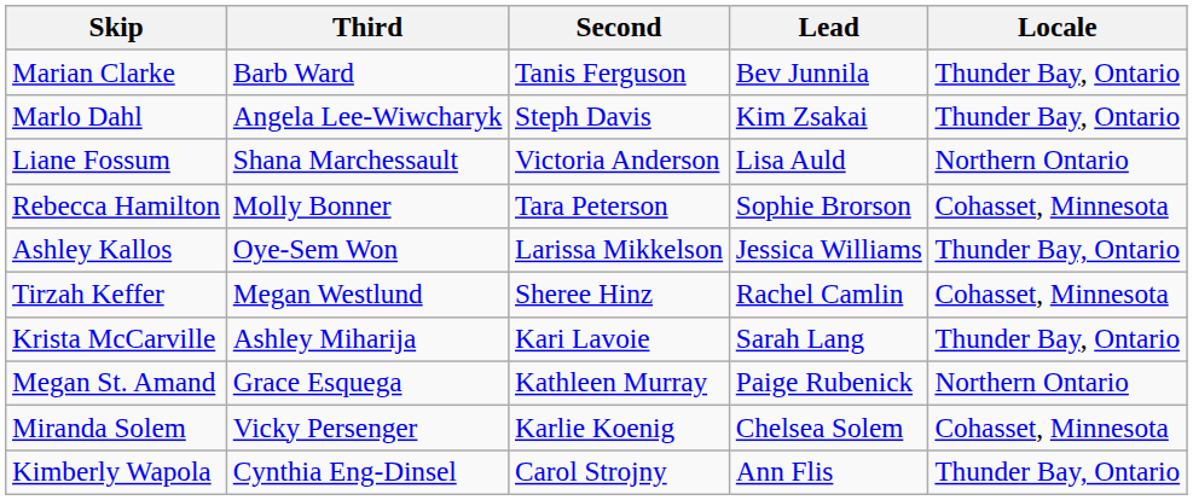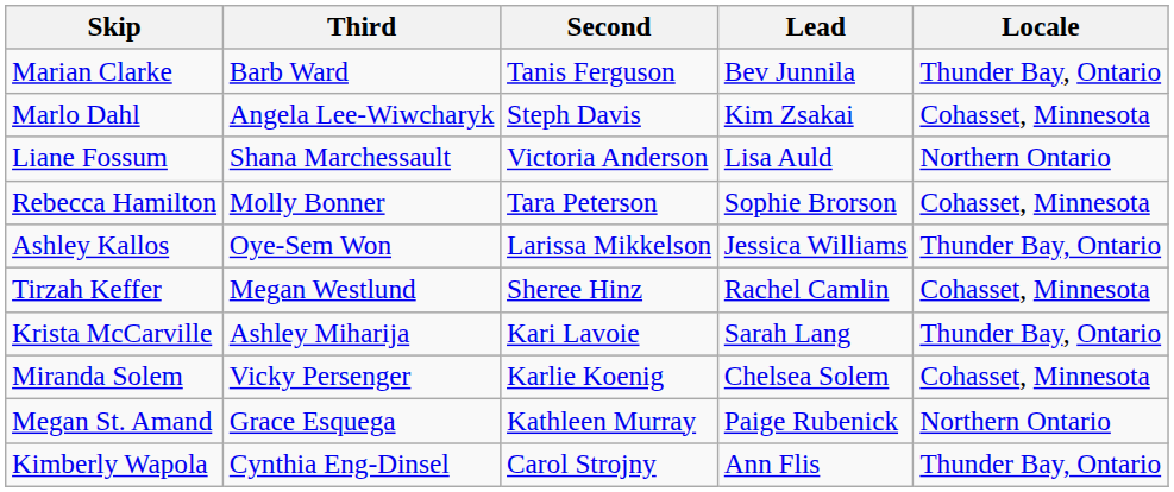Marlo Dahl | Locale: Thunder Bay, Ontario -> Cohasset, Minnesota
rows swapped: Miranda Solem <-> Megan St. Amand
